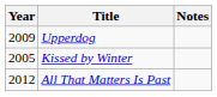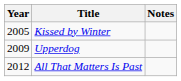rows swapped: Kissed by Winter <-> Upperdog
